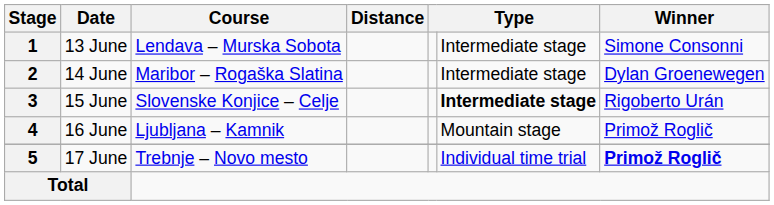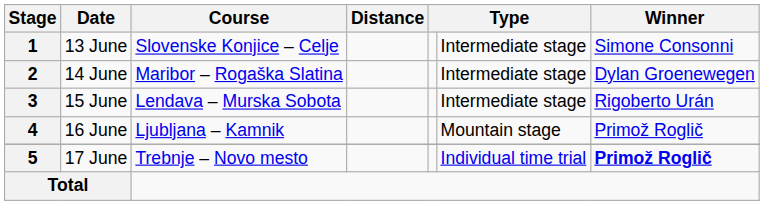1 | Course: Lendava – Murska Sobota -> Slovenske Konjice – Celje
3 | Course: Slovenske Konjice – Celje -> Lendava – Murska Sobota
3 | column 6: bold -> normal
